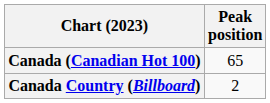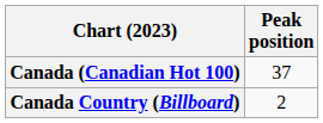Canada (Canadian Hot 100) | Peak position: 65 -> 37
